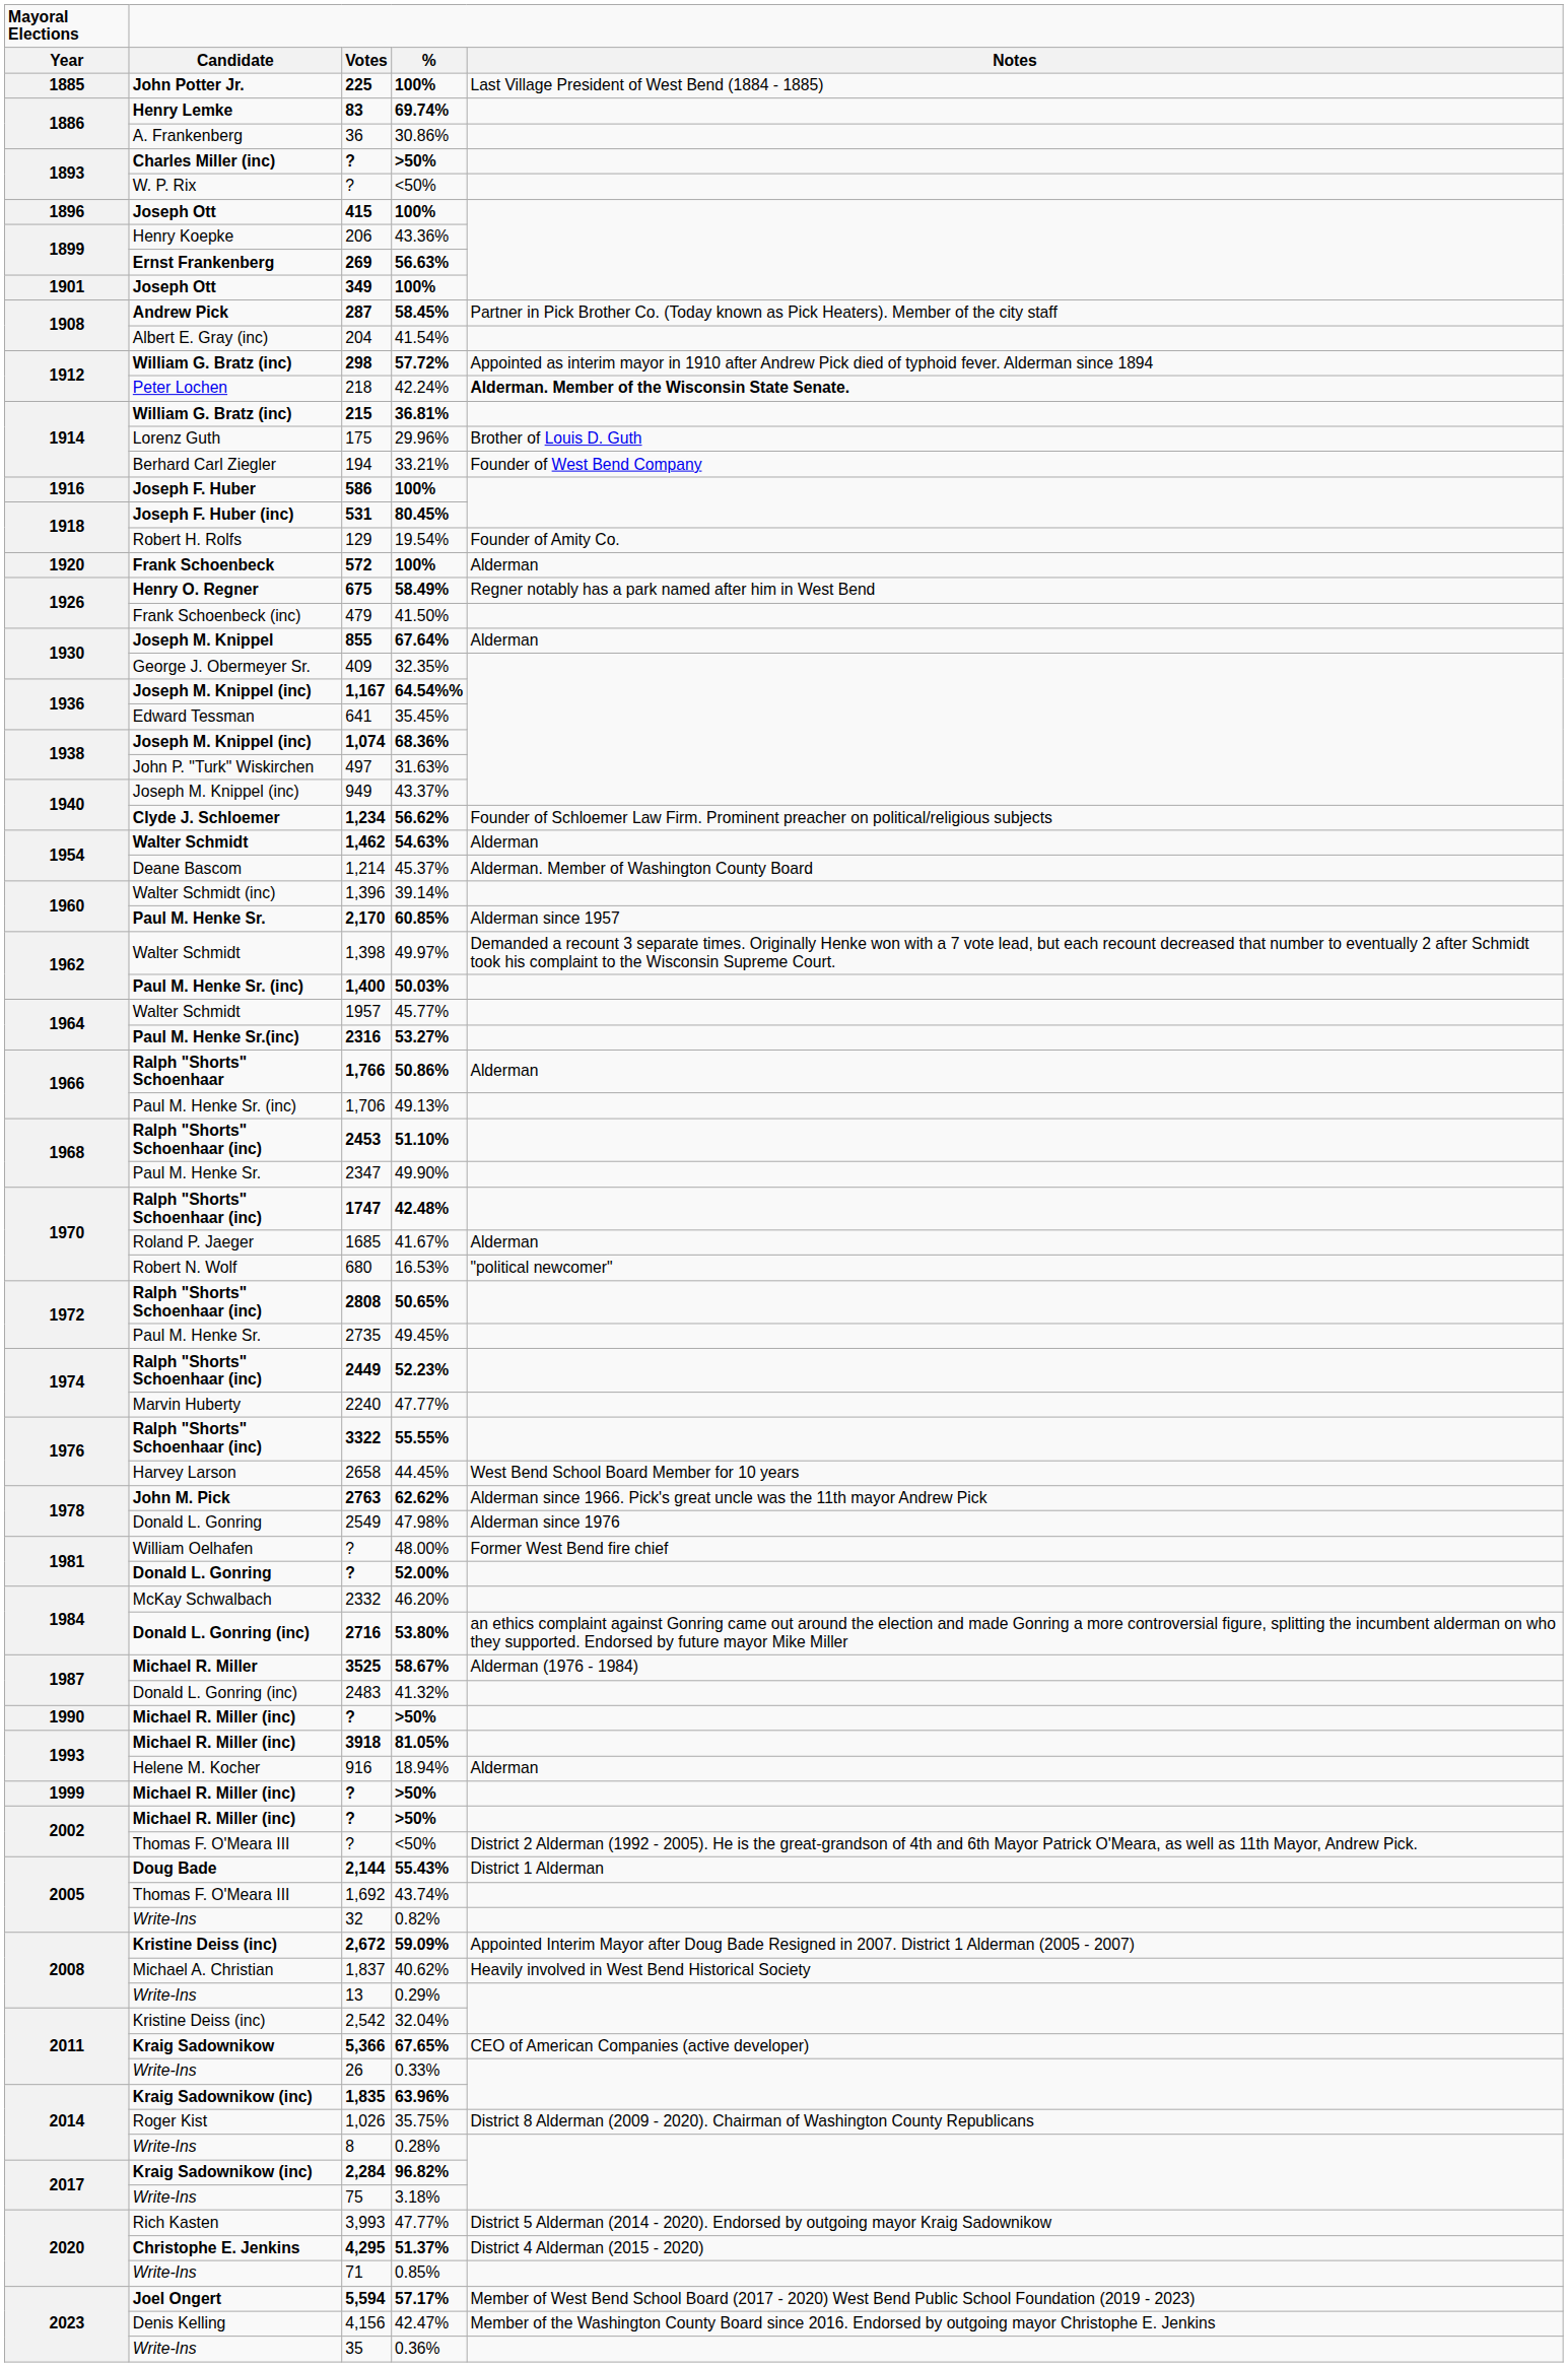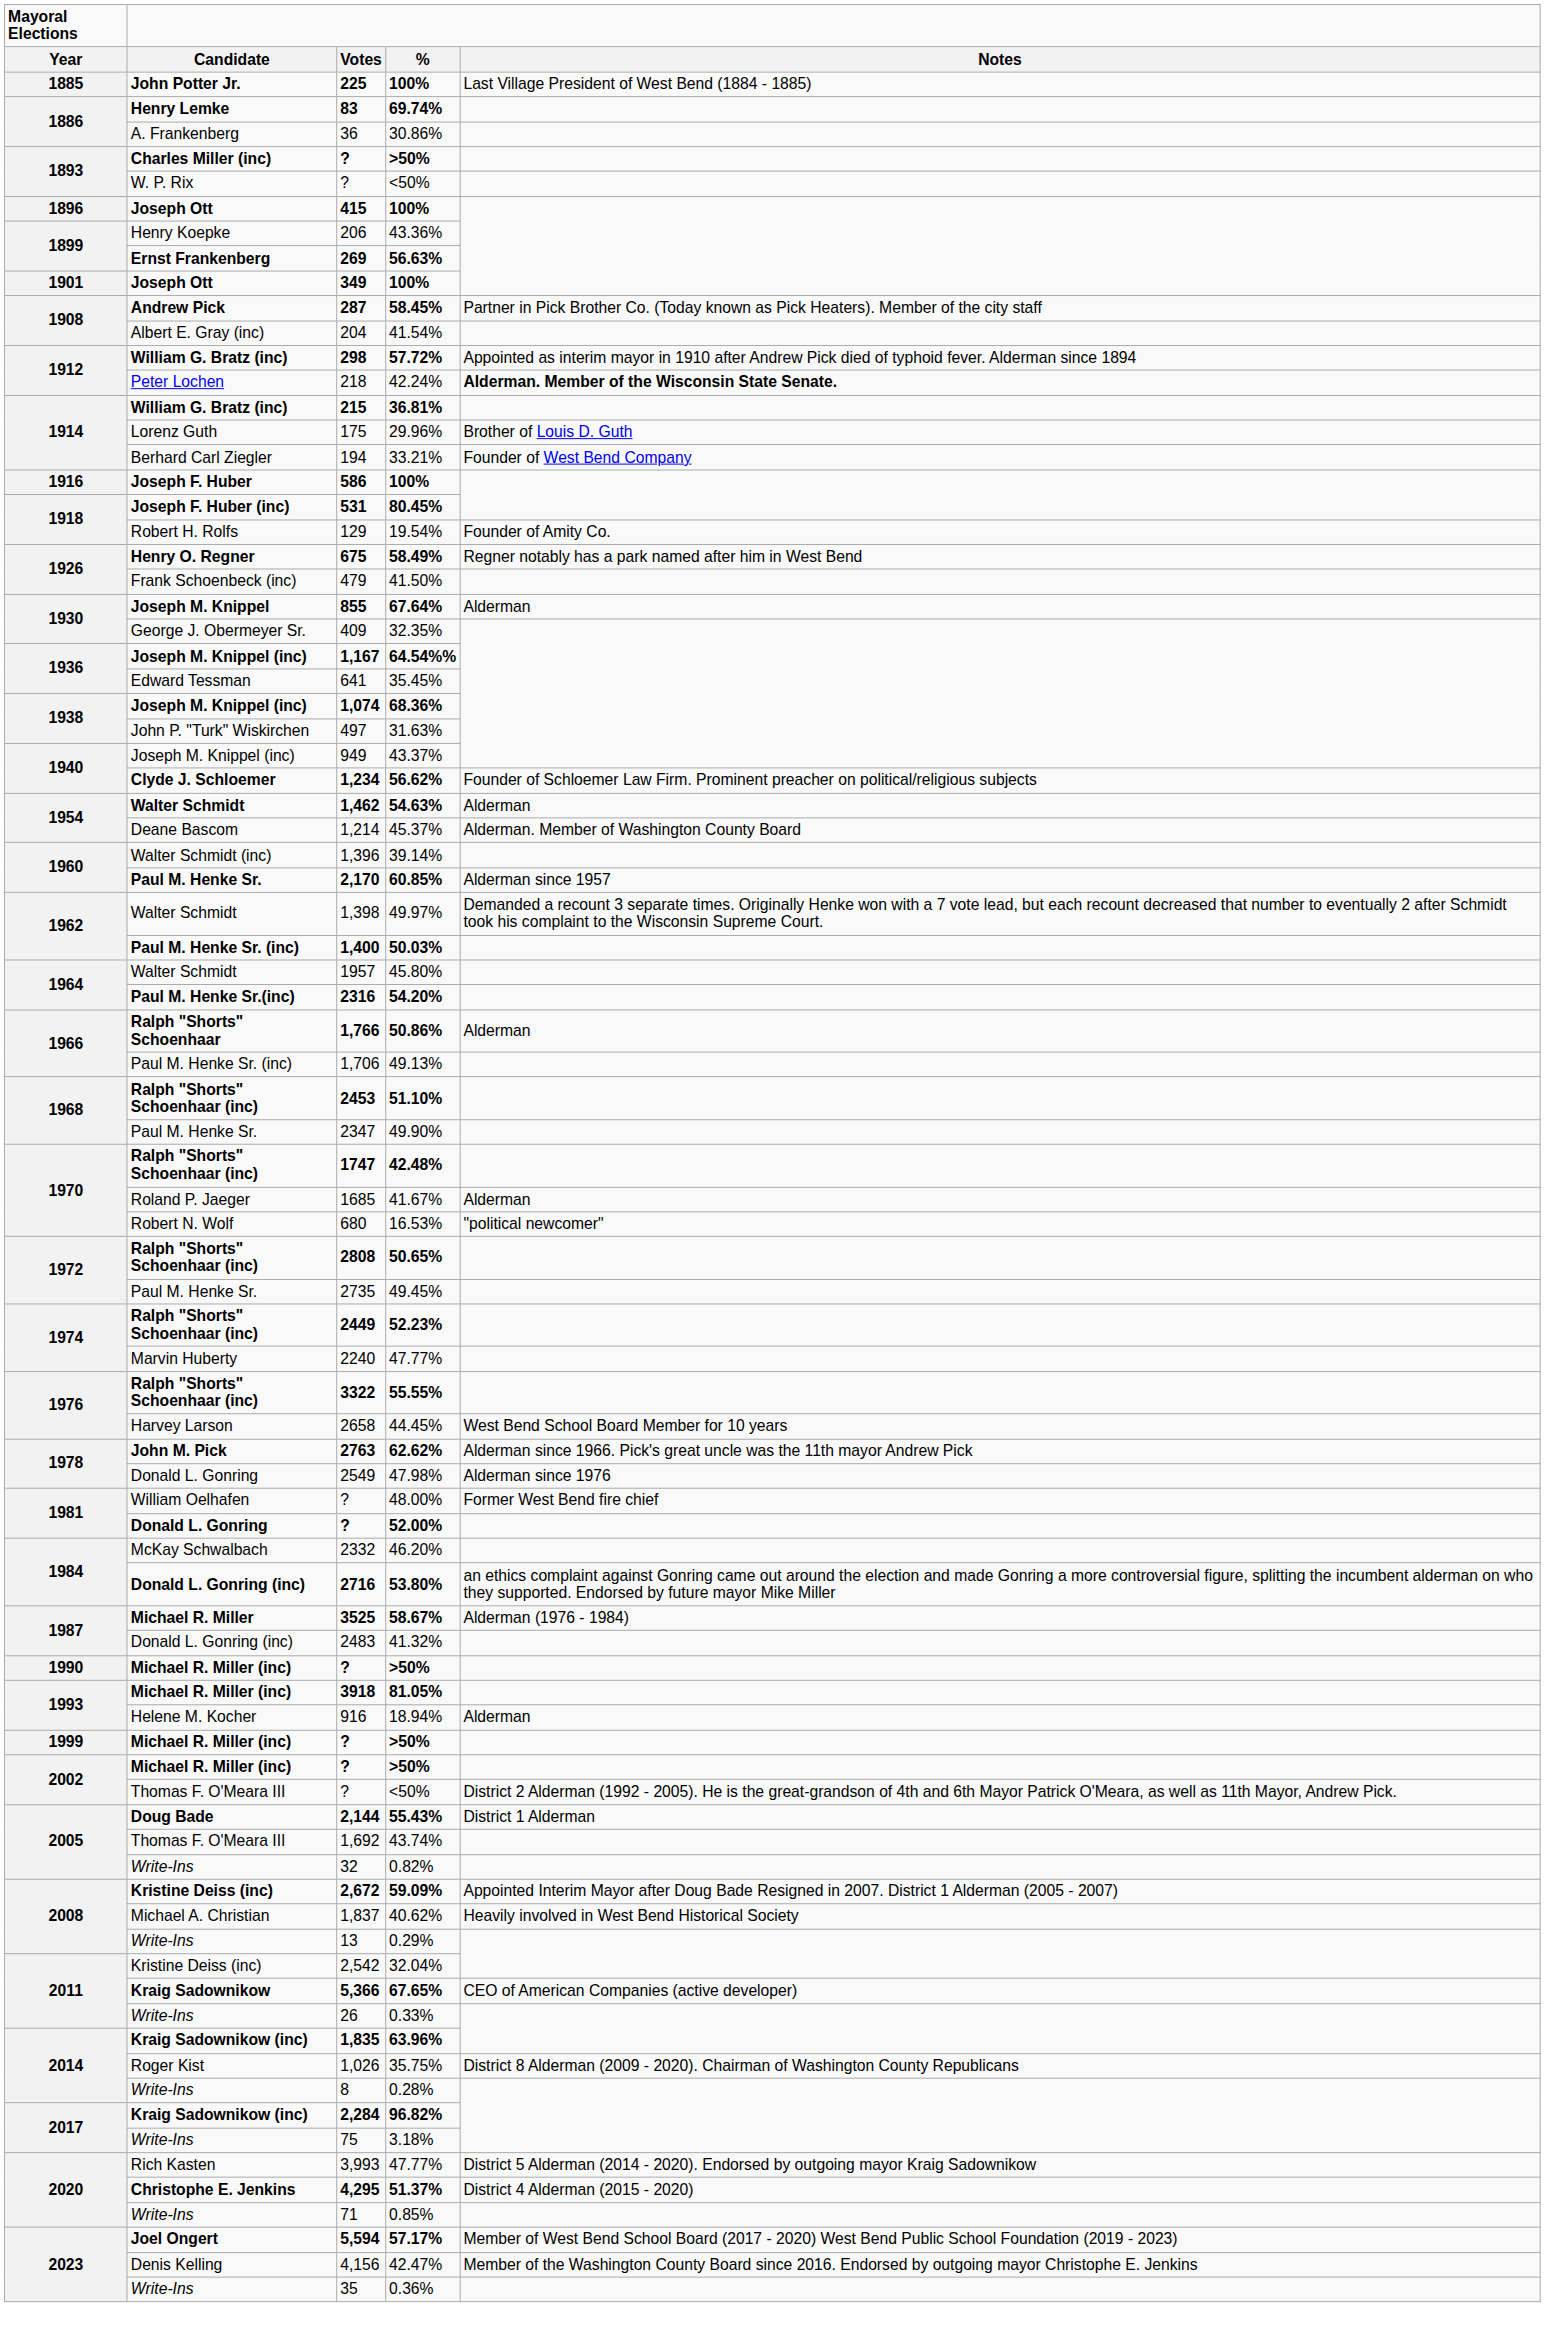- row: 1920 | Frank Schoenbeck | 572 | 100% | Alderman
1957 | %: 45.77% -> 45.80%
2316 | %: 53.27% -> 54.20%
